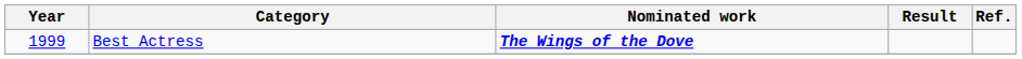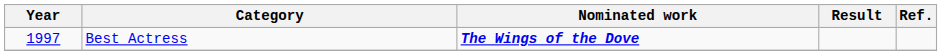Best Actress | Year: 1999 -> 1997
